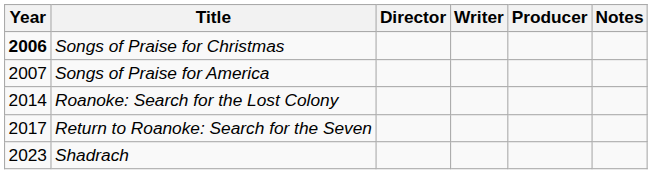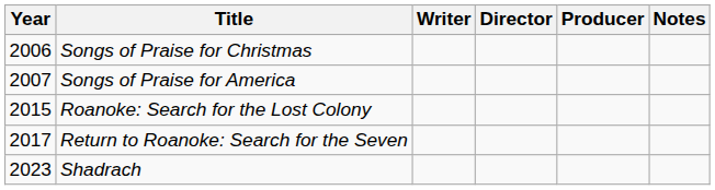columns swapped: Director <-> Writer
Songs of Praise for Christmas | Year: bold -> normal
Roanoke: Search for the Lost Colony | Year: 2014 -> 2015
